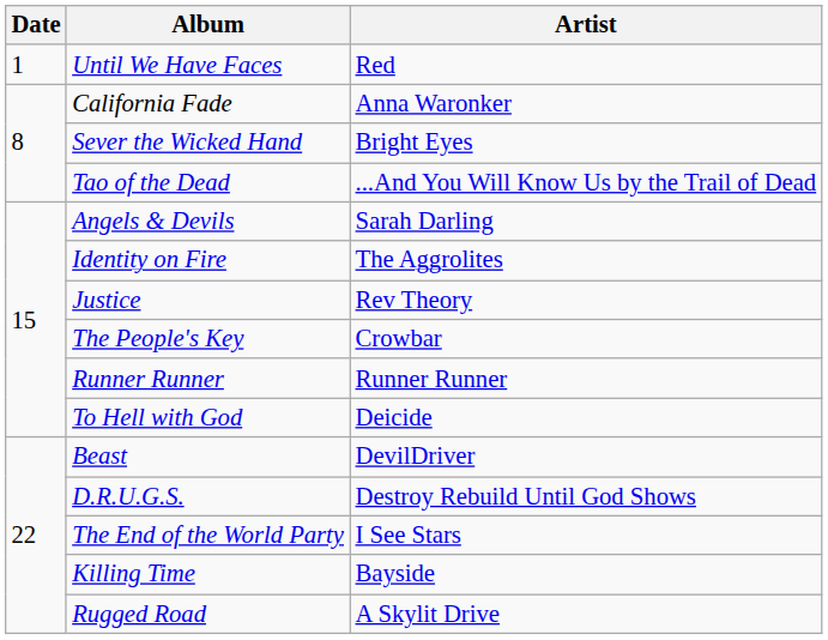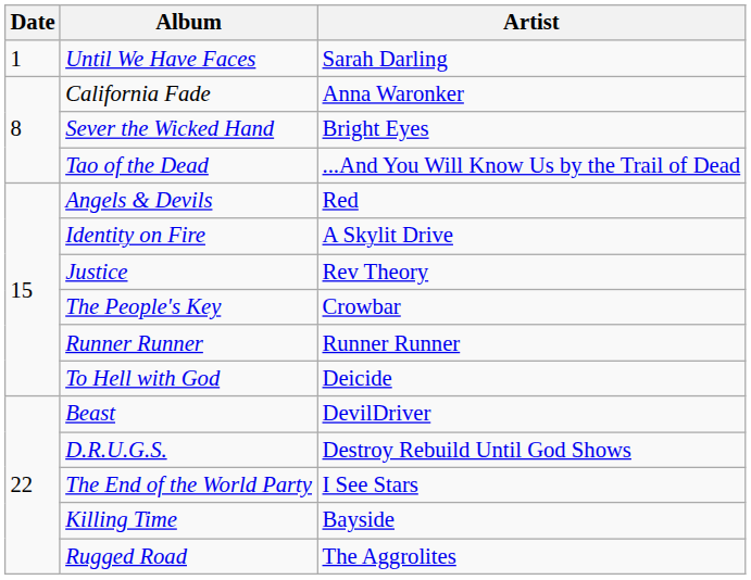Until We Have Faces | Artist: Red -> Sarah Darling
Angels & Devils | Artist: Sarah Darling -> Red
Identity on Fire | Artist: The Aggrolites -> A Skylit Drive
Rugged Road | Artist: A Skylit Drive -> The Aggrolites
